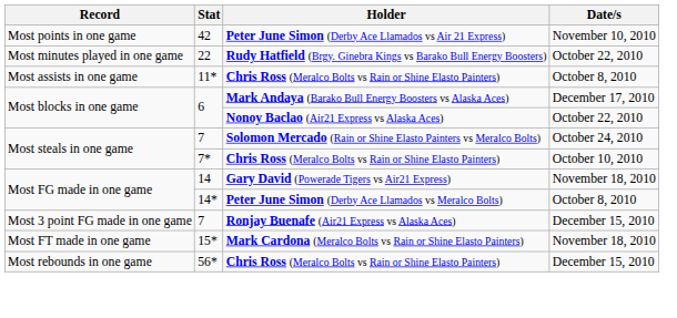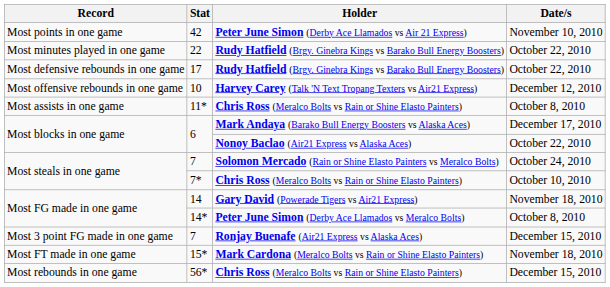+ row: Most defensive rebounds in one game | 17 | Rudy Hatfield (Brgy. Ginebra Kings vs Barako Bull Energy Boosters) | October 22, 2010
+ row: Most offensive rebounds in one game | 10 | Harvey Carey (Talk 'N Text Tropang Texters vs Air21 Express) | December 12, 2010
